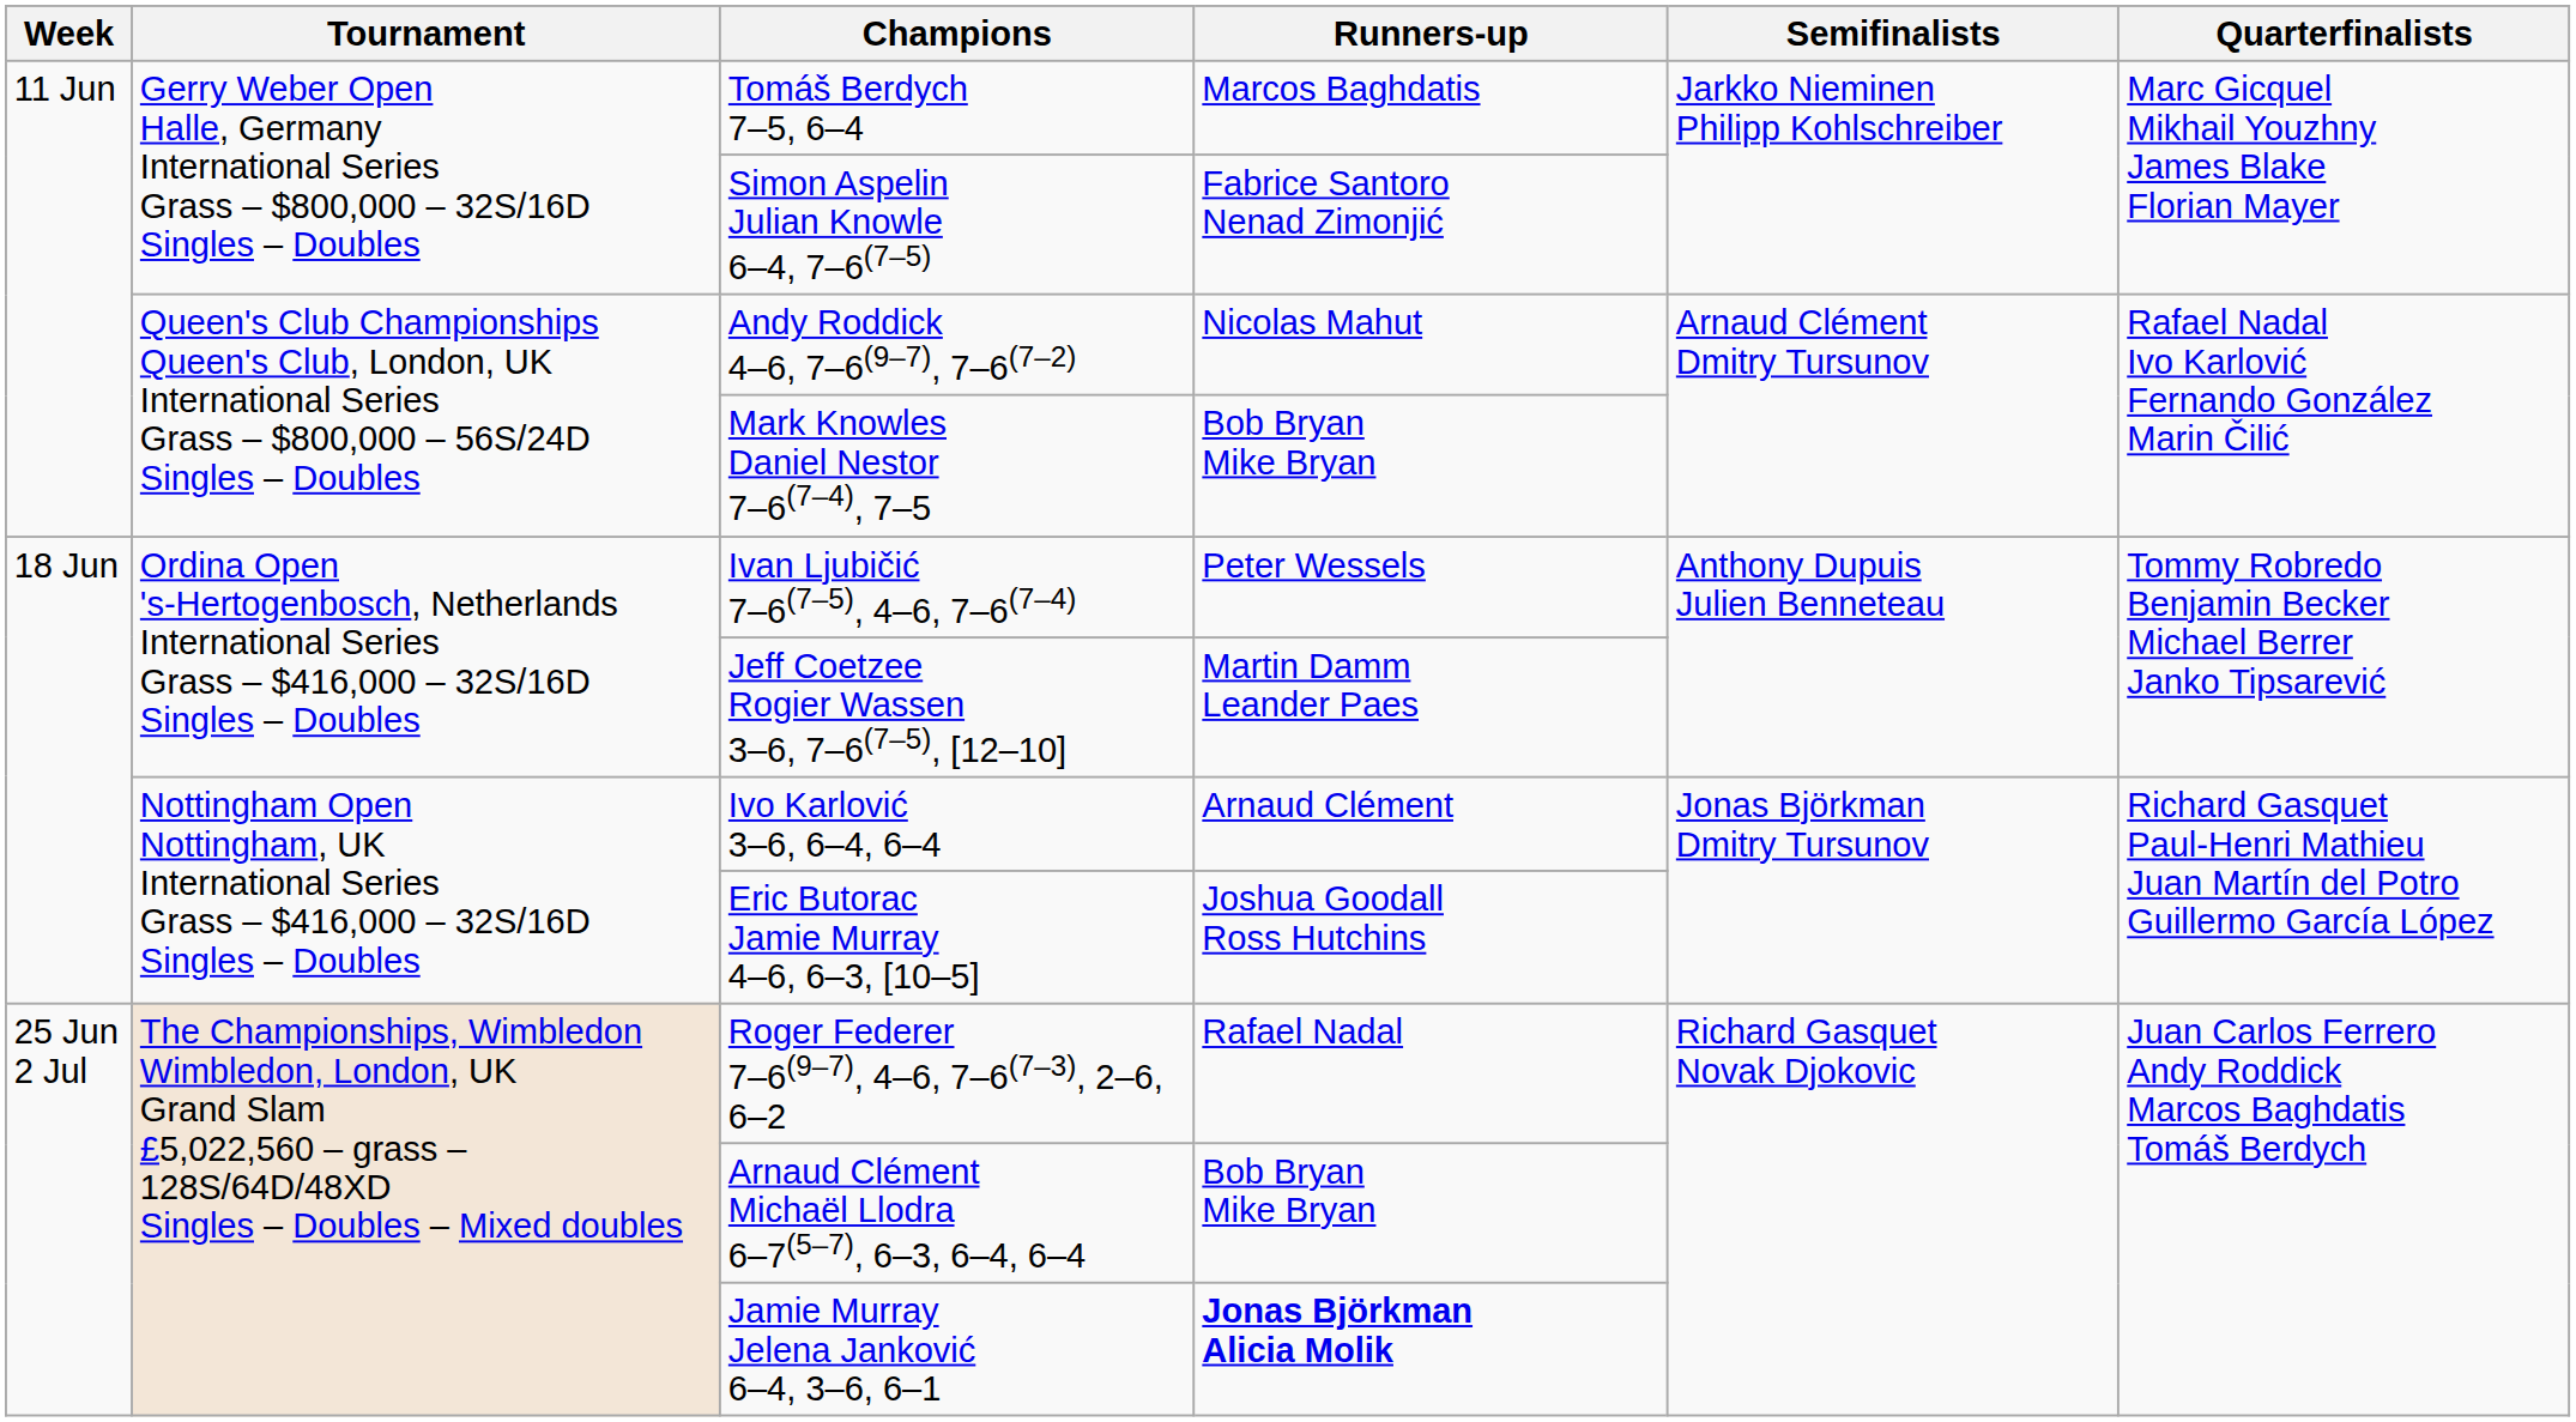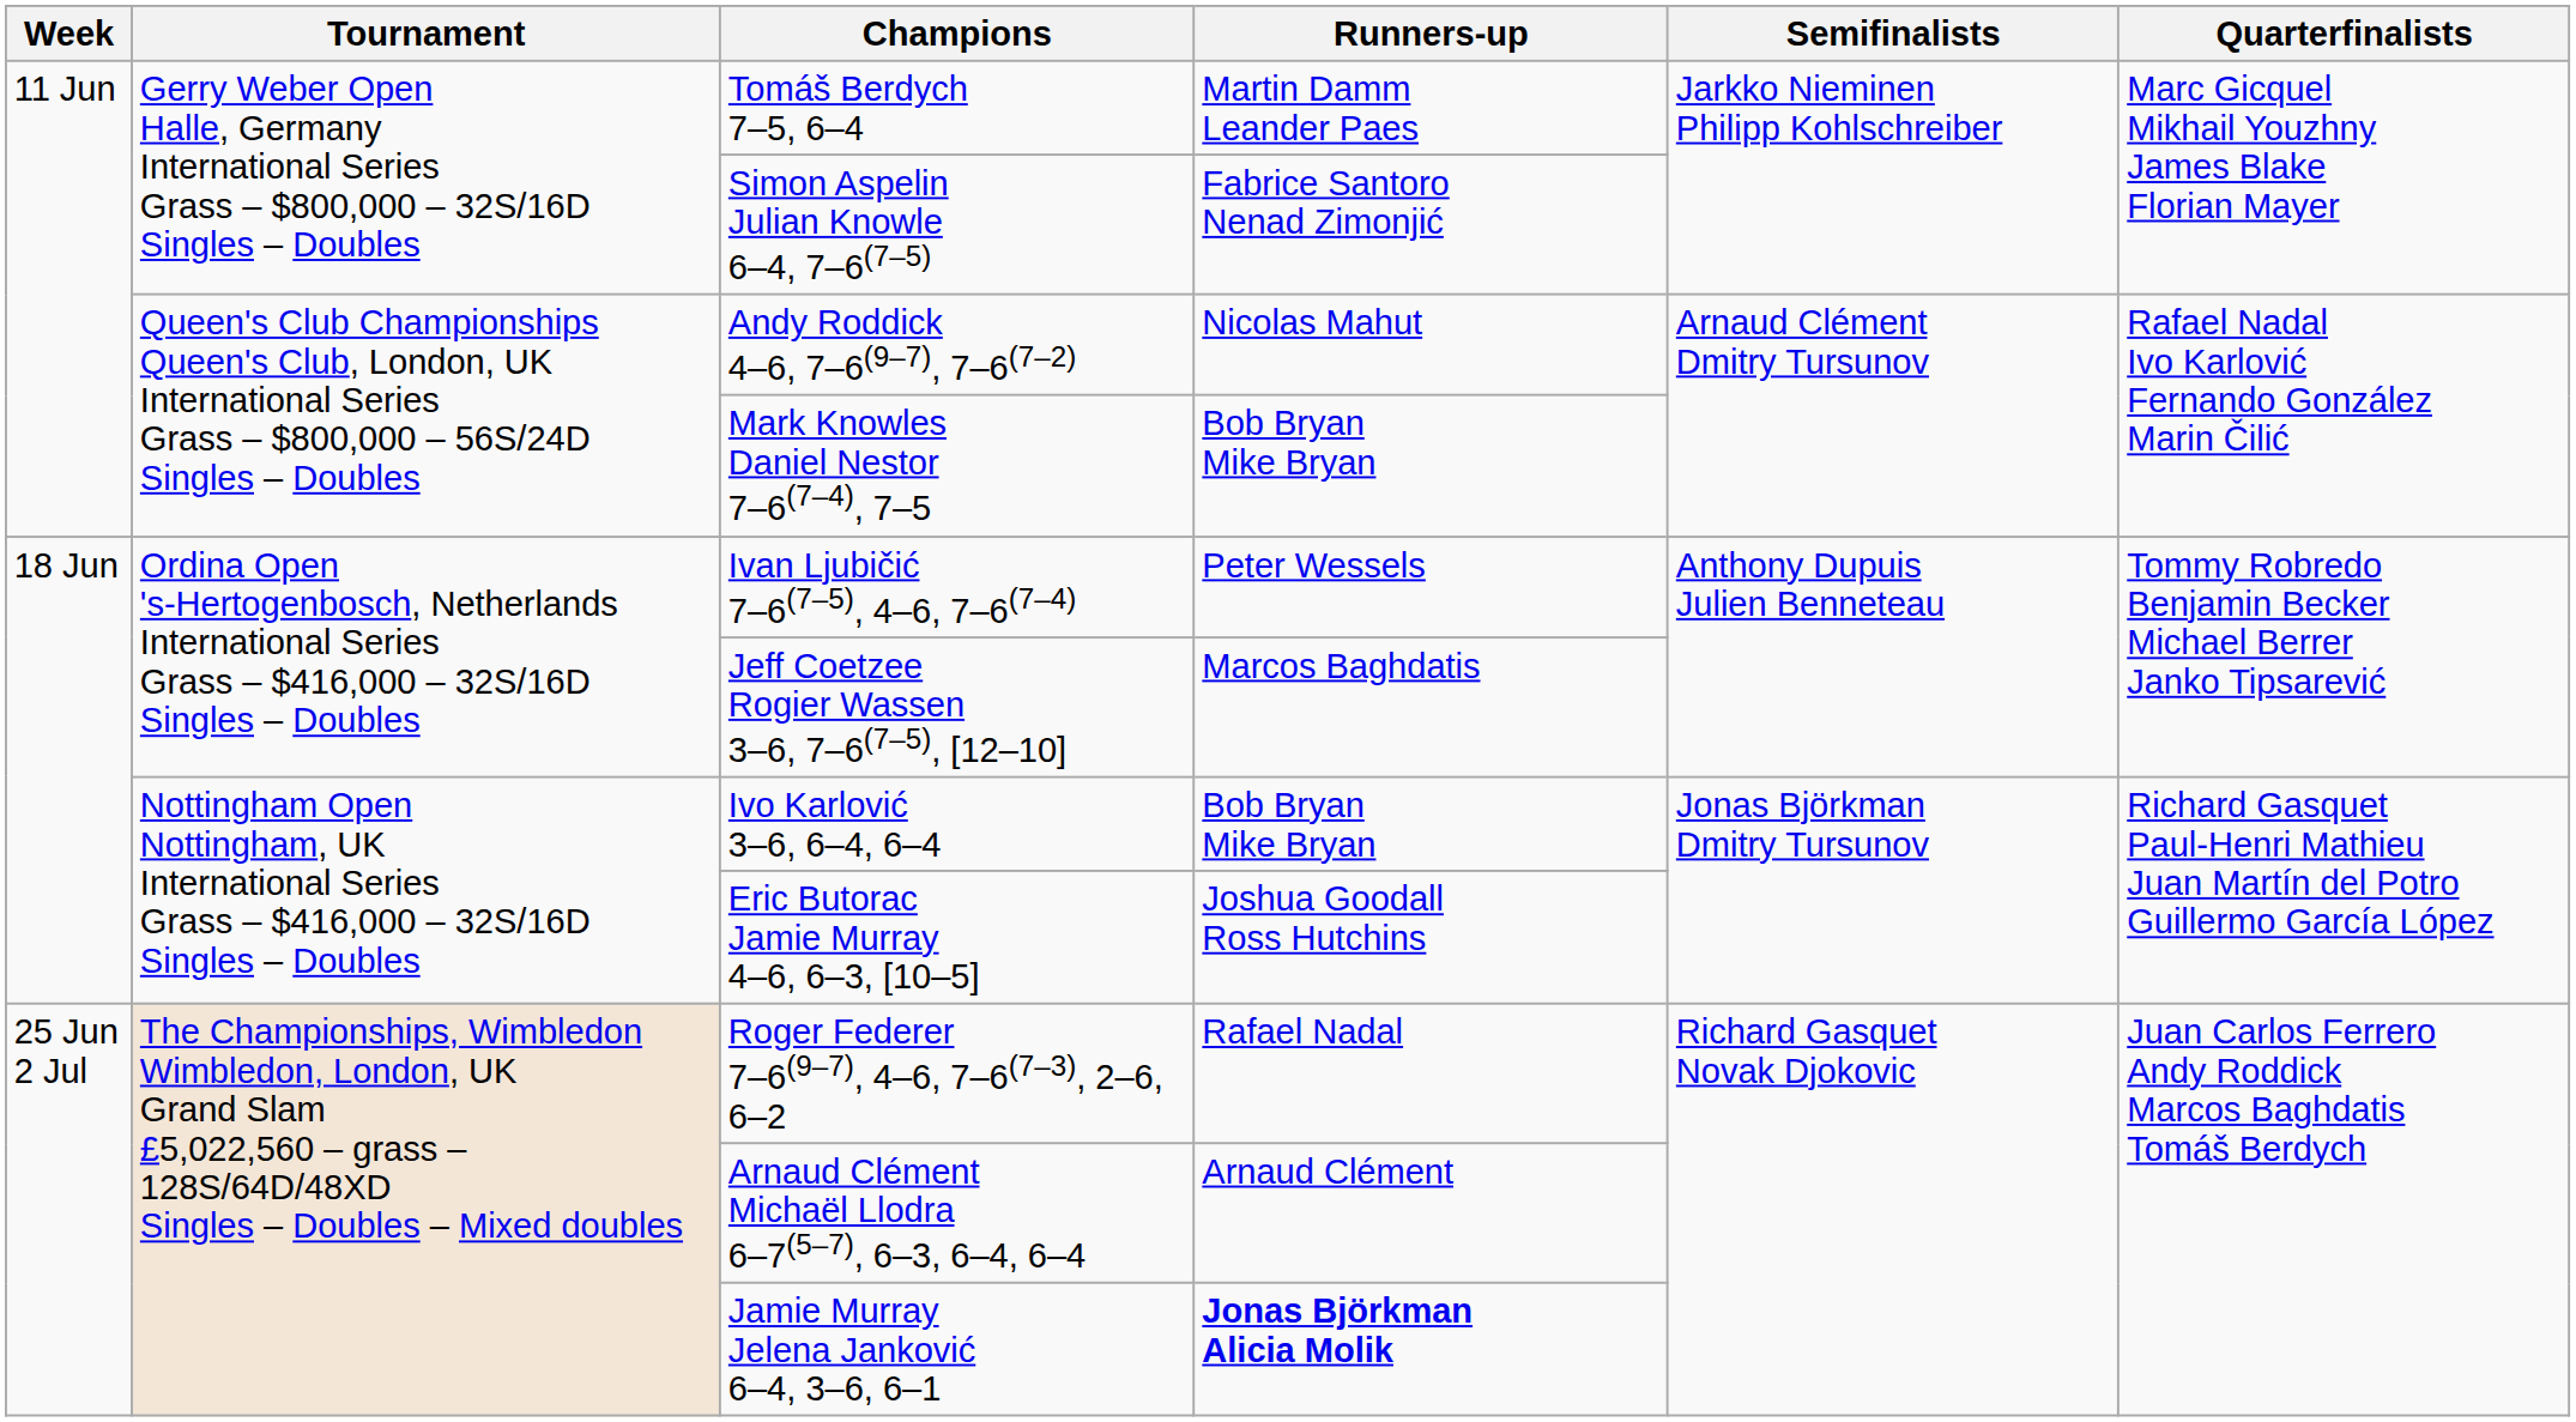Tomáš Berdych 7–5, 6–4 | Runners-up: Marcos Baghdatis -> Martin Damm Leander Paes
Jeff Coetzee Rogier Wassen 3–6, 7–6(7–5), [12–10] | Runners-up: Martin Damm Leander Paes -> Marcos Baghdatis
Ivo Karlović 3–6, 6–4, 6–4 | Runners-up: Arnaud Clément -> Bob Bryan Mike Bryan
Arnaud Clément Michaël Llodra 6–7(5–7), 6–3, 6–4, 6–4 | Runners-up: Bob Bryan Mike Bryan -> Arnaud Clément
